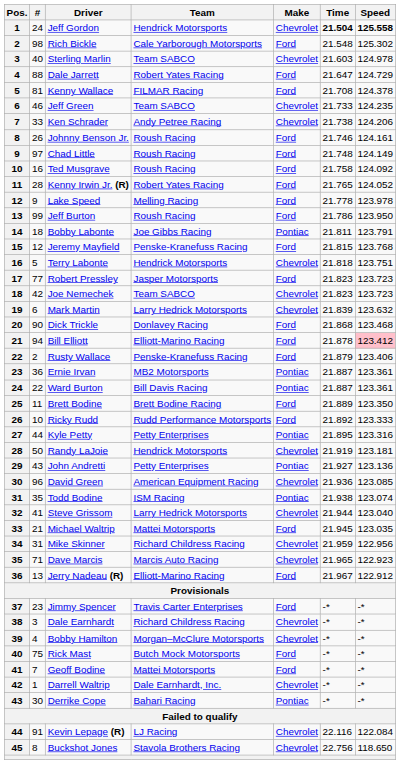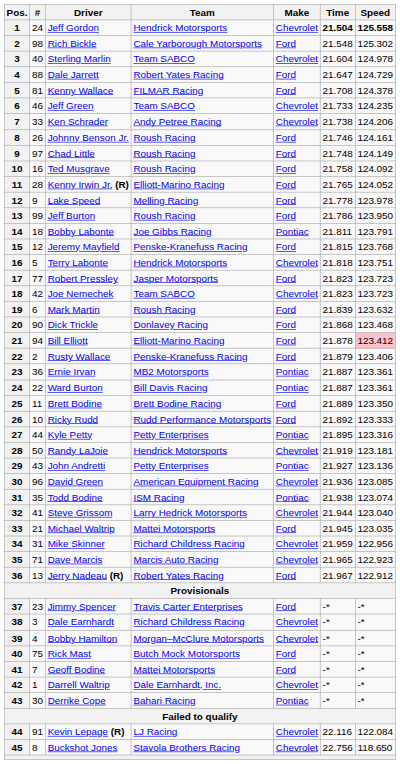Sterling Marlin | Time: 21.603 -> 21.604
Kenny Irwin Jr. (R) | Team: Robert Yates Racing -> Elliott-Marino Racing
Mark Martin | Team: Larry Hedrick Motorsports -> Roush Racing
Mark Martin | Make: Chevrolet -> Ford
Jerry Nadeau (R) | Team: Elliott-Marino Racing -> Robert Yates Racing
